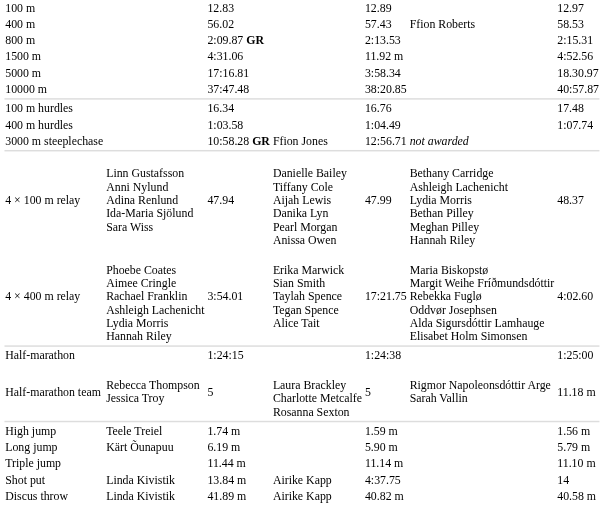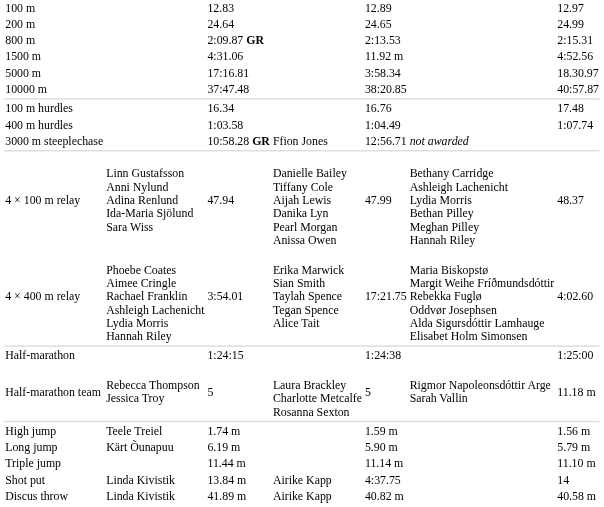+ row: 200 m | 24.64 | 24.65 | 24.99
- row: 400 m | 56.02 | 57.43 | Ffion Roberts | 58.53
